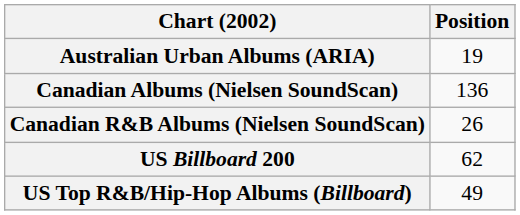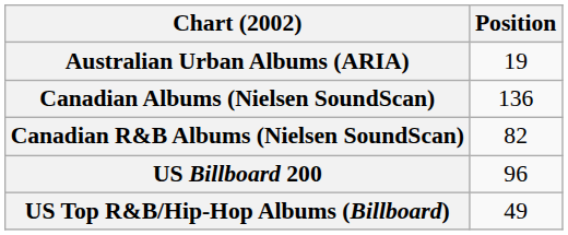Canadian R&B Albums (Nielsen SoundScan) | Position: 26 -> 82
US Billboard 200 | Position: 62 -> 96
